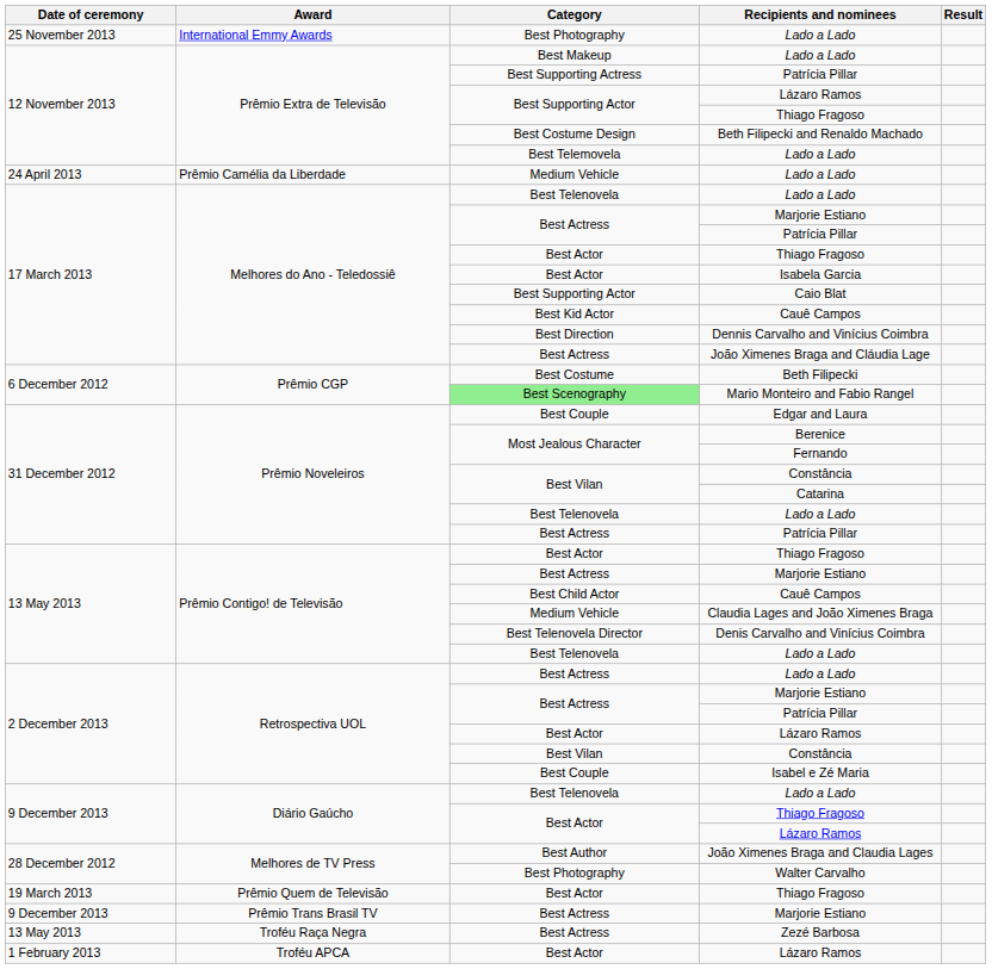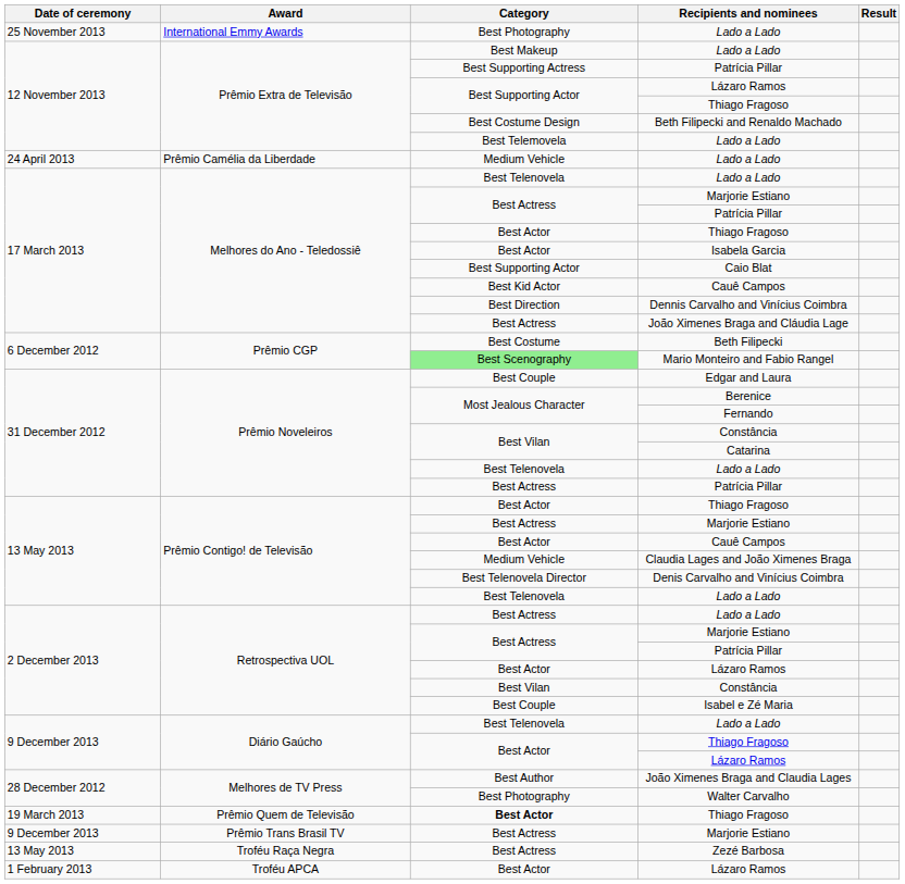Prêmio Contigo! de Televisão / Cauê Campos | Category: Best Child Actor -> Best Actor
Prêmio Quem de Televisão / Thiago Fragoso | Category: normal -> bold
